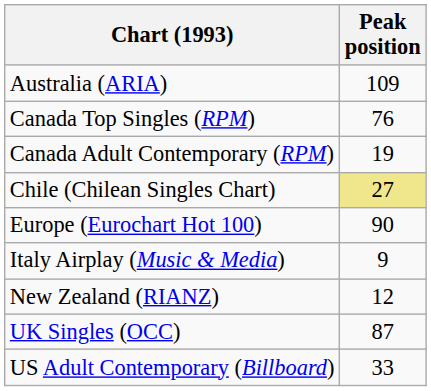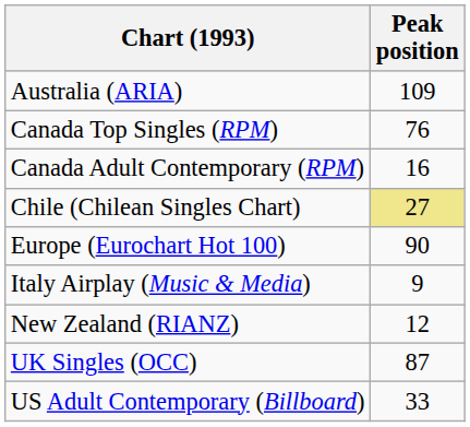Canada Adult Contemporary (RPM) | Peak position: 19 -> 16
